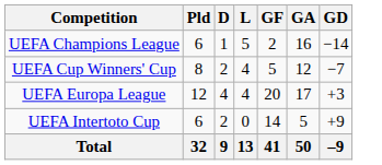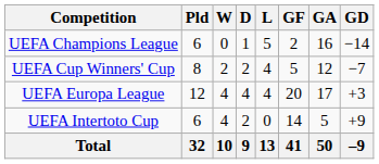+ column: W | 0 | 2 | 4 | 4 | 10
